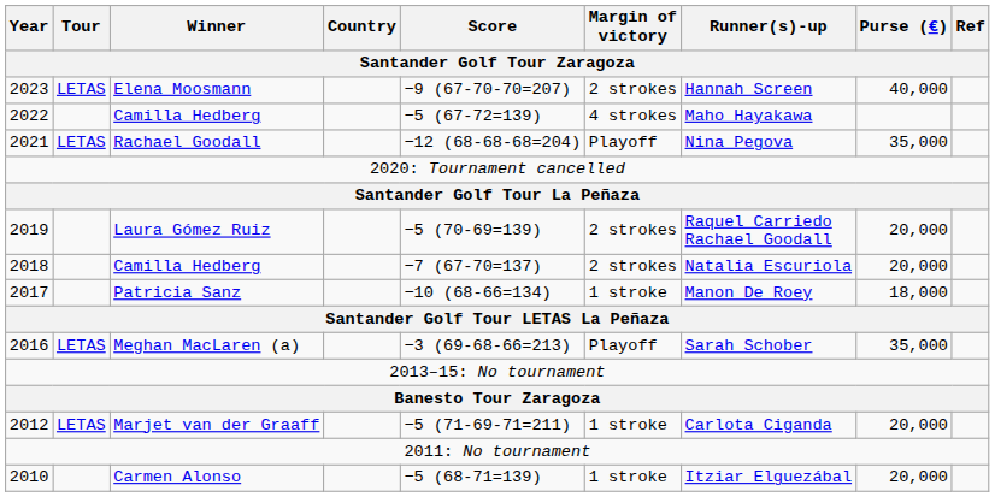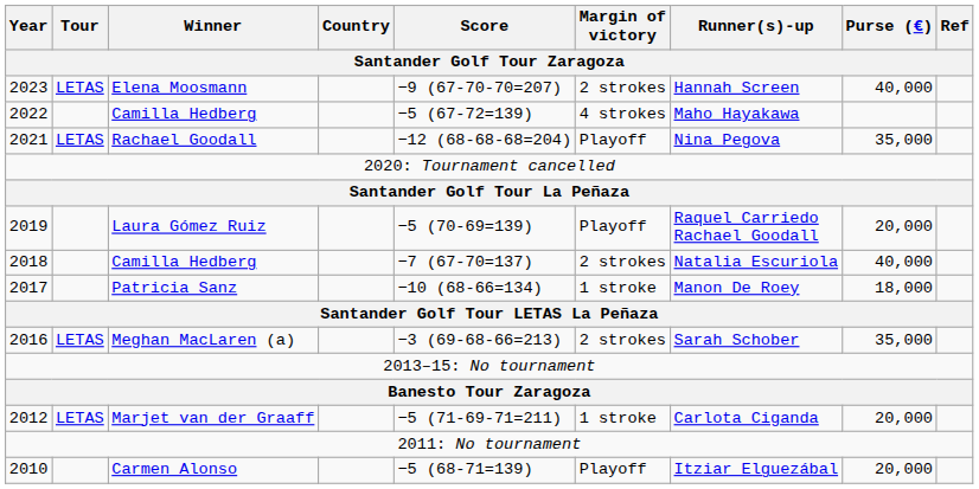Laura Gómez Ruiz | Margin of victory: 2 strokes -> Playoff
2018 / Camilla Hedberg | Purse (€): 20,000 -> 40,000
Meghan MacLaren (a) | Margin of victory: Playoff -> 2 strokes
Carmen Alonso | Margin of victory: 1 stroke -> Playoff
